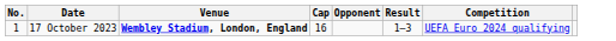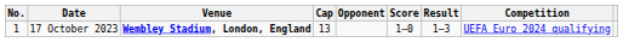+ column: Score | 1–0
17 October 2023 | Cap: 16 -> 13
